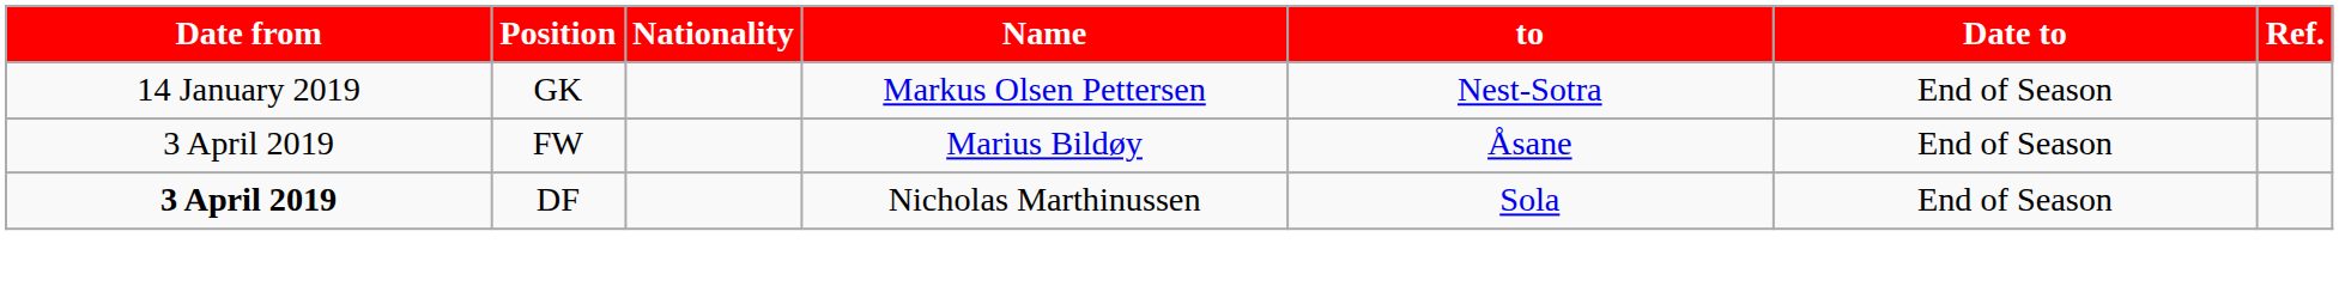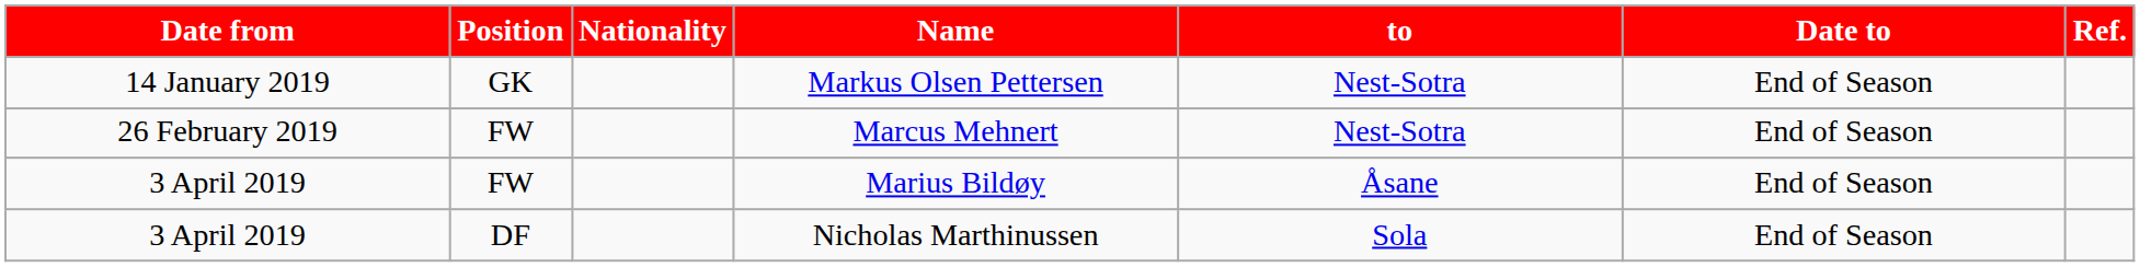+ row: 26 February 2019 | FW | Marcus Mehnert | Nest-Sotra | End of Season
Nicholas Marthinussen | Date from: bold -> normal
